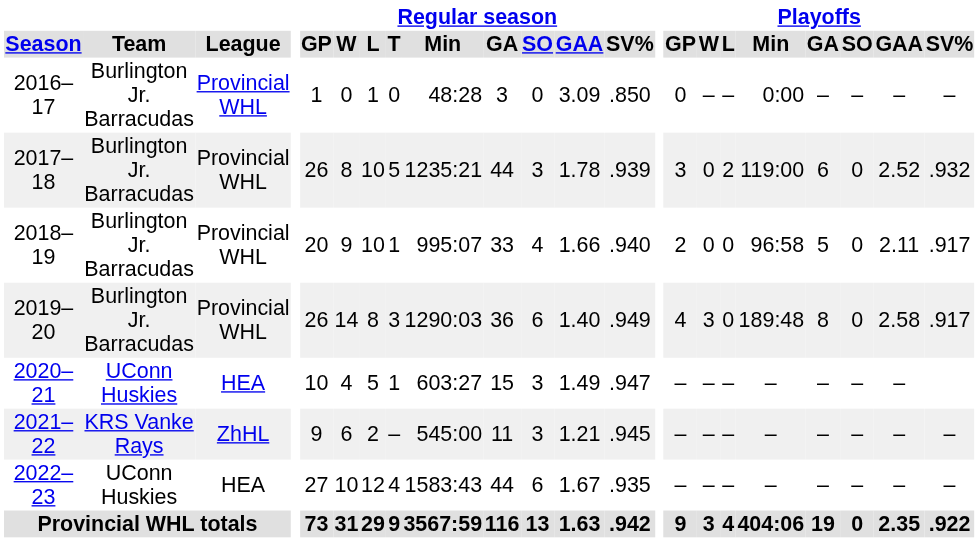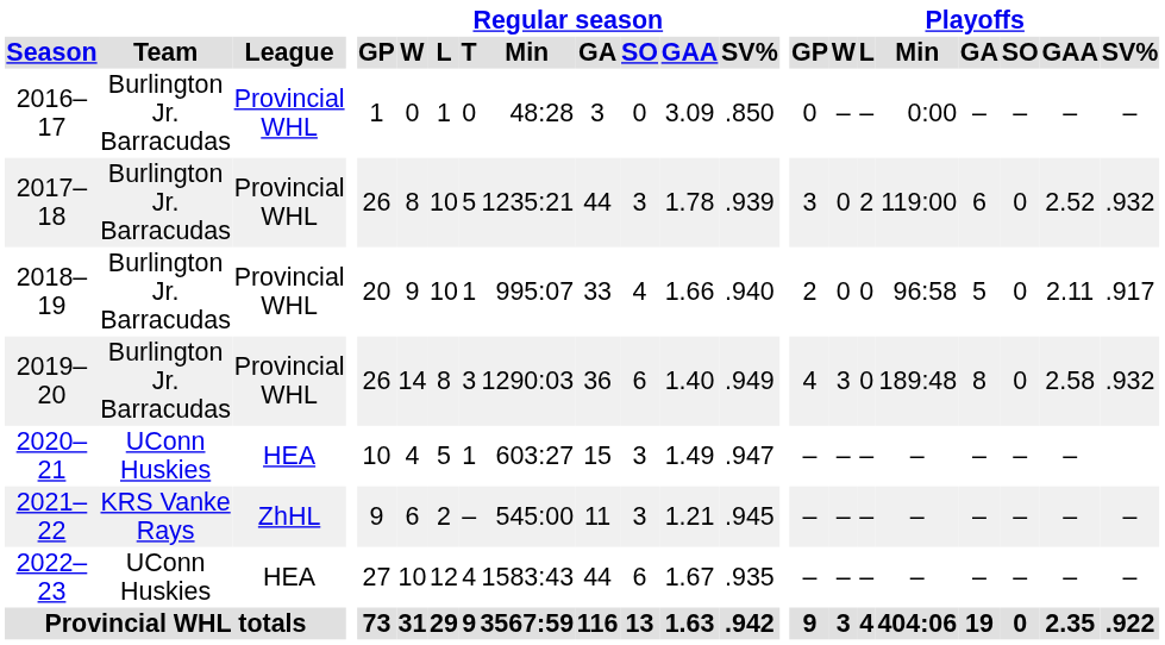2019–20 | Playoffs / SV%: .917 -> .932
